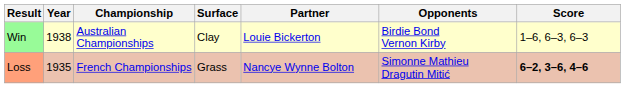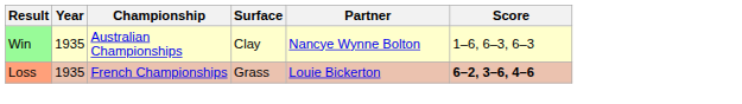- column: Opponents | Birdie Bond Vernon Kirby | Simonne Mathieu Dragutin Mitić
Win | Year: 1938 -> 1935
Win | Partner: Louie Bickerton -> Nancye Wynne Bolton
Loss | Partner: Nancye Wynne Bolton -> Louie Bickerton
